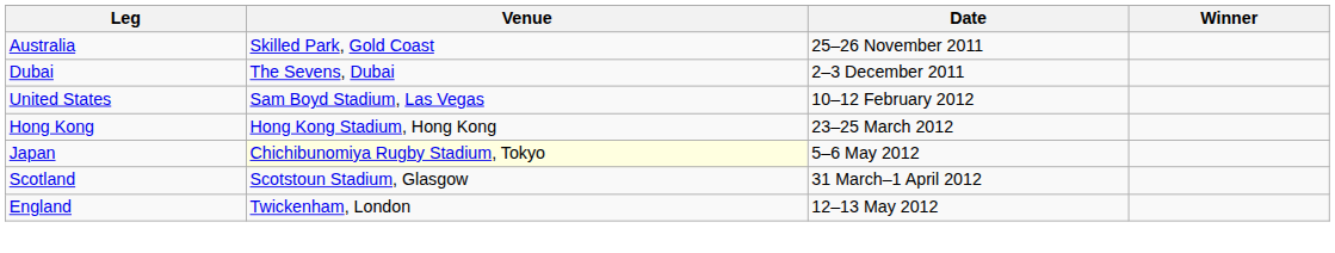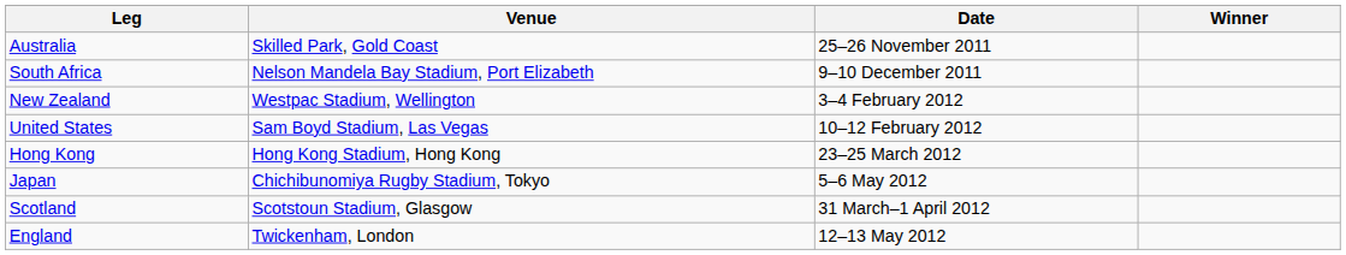- row: Dubai | The Sevens, Dubai | 2–3 December 2011
+ row: South Africa | Nelson Mandela Bay Stadium, Port Elizabeth | 9–10 December 2011
+ row: New Zealand | Westpac Stadium, Wellington | 3–4 February 2012
Japan | Venue: lightyellow background -> no background
